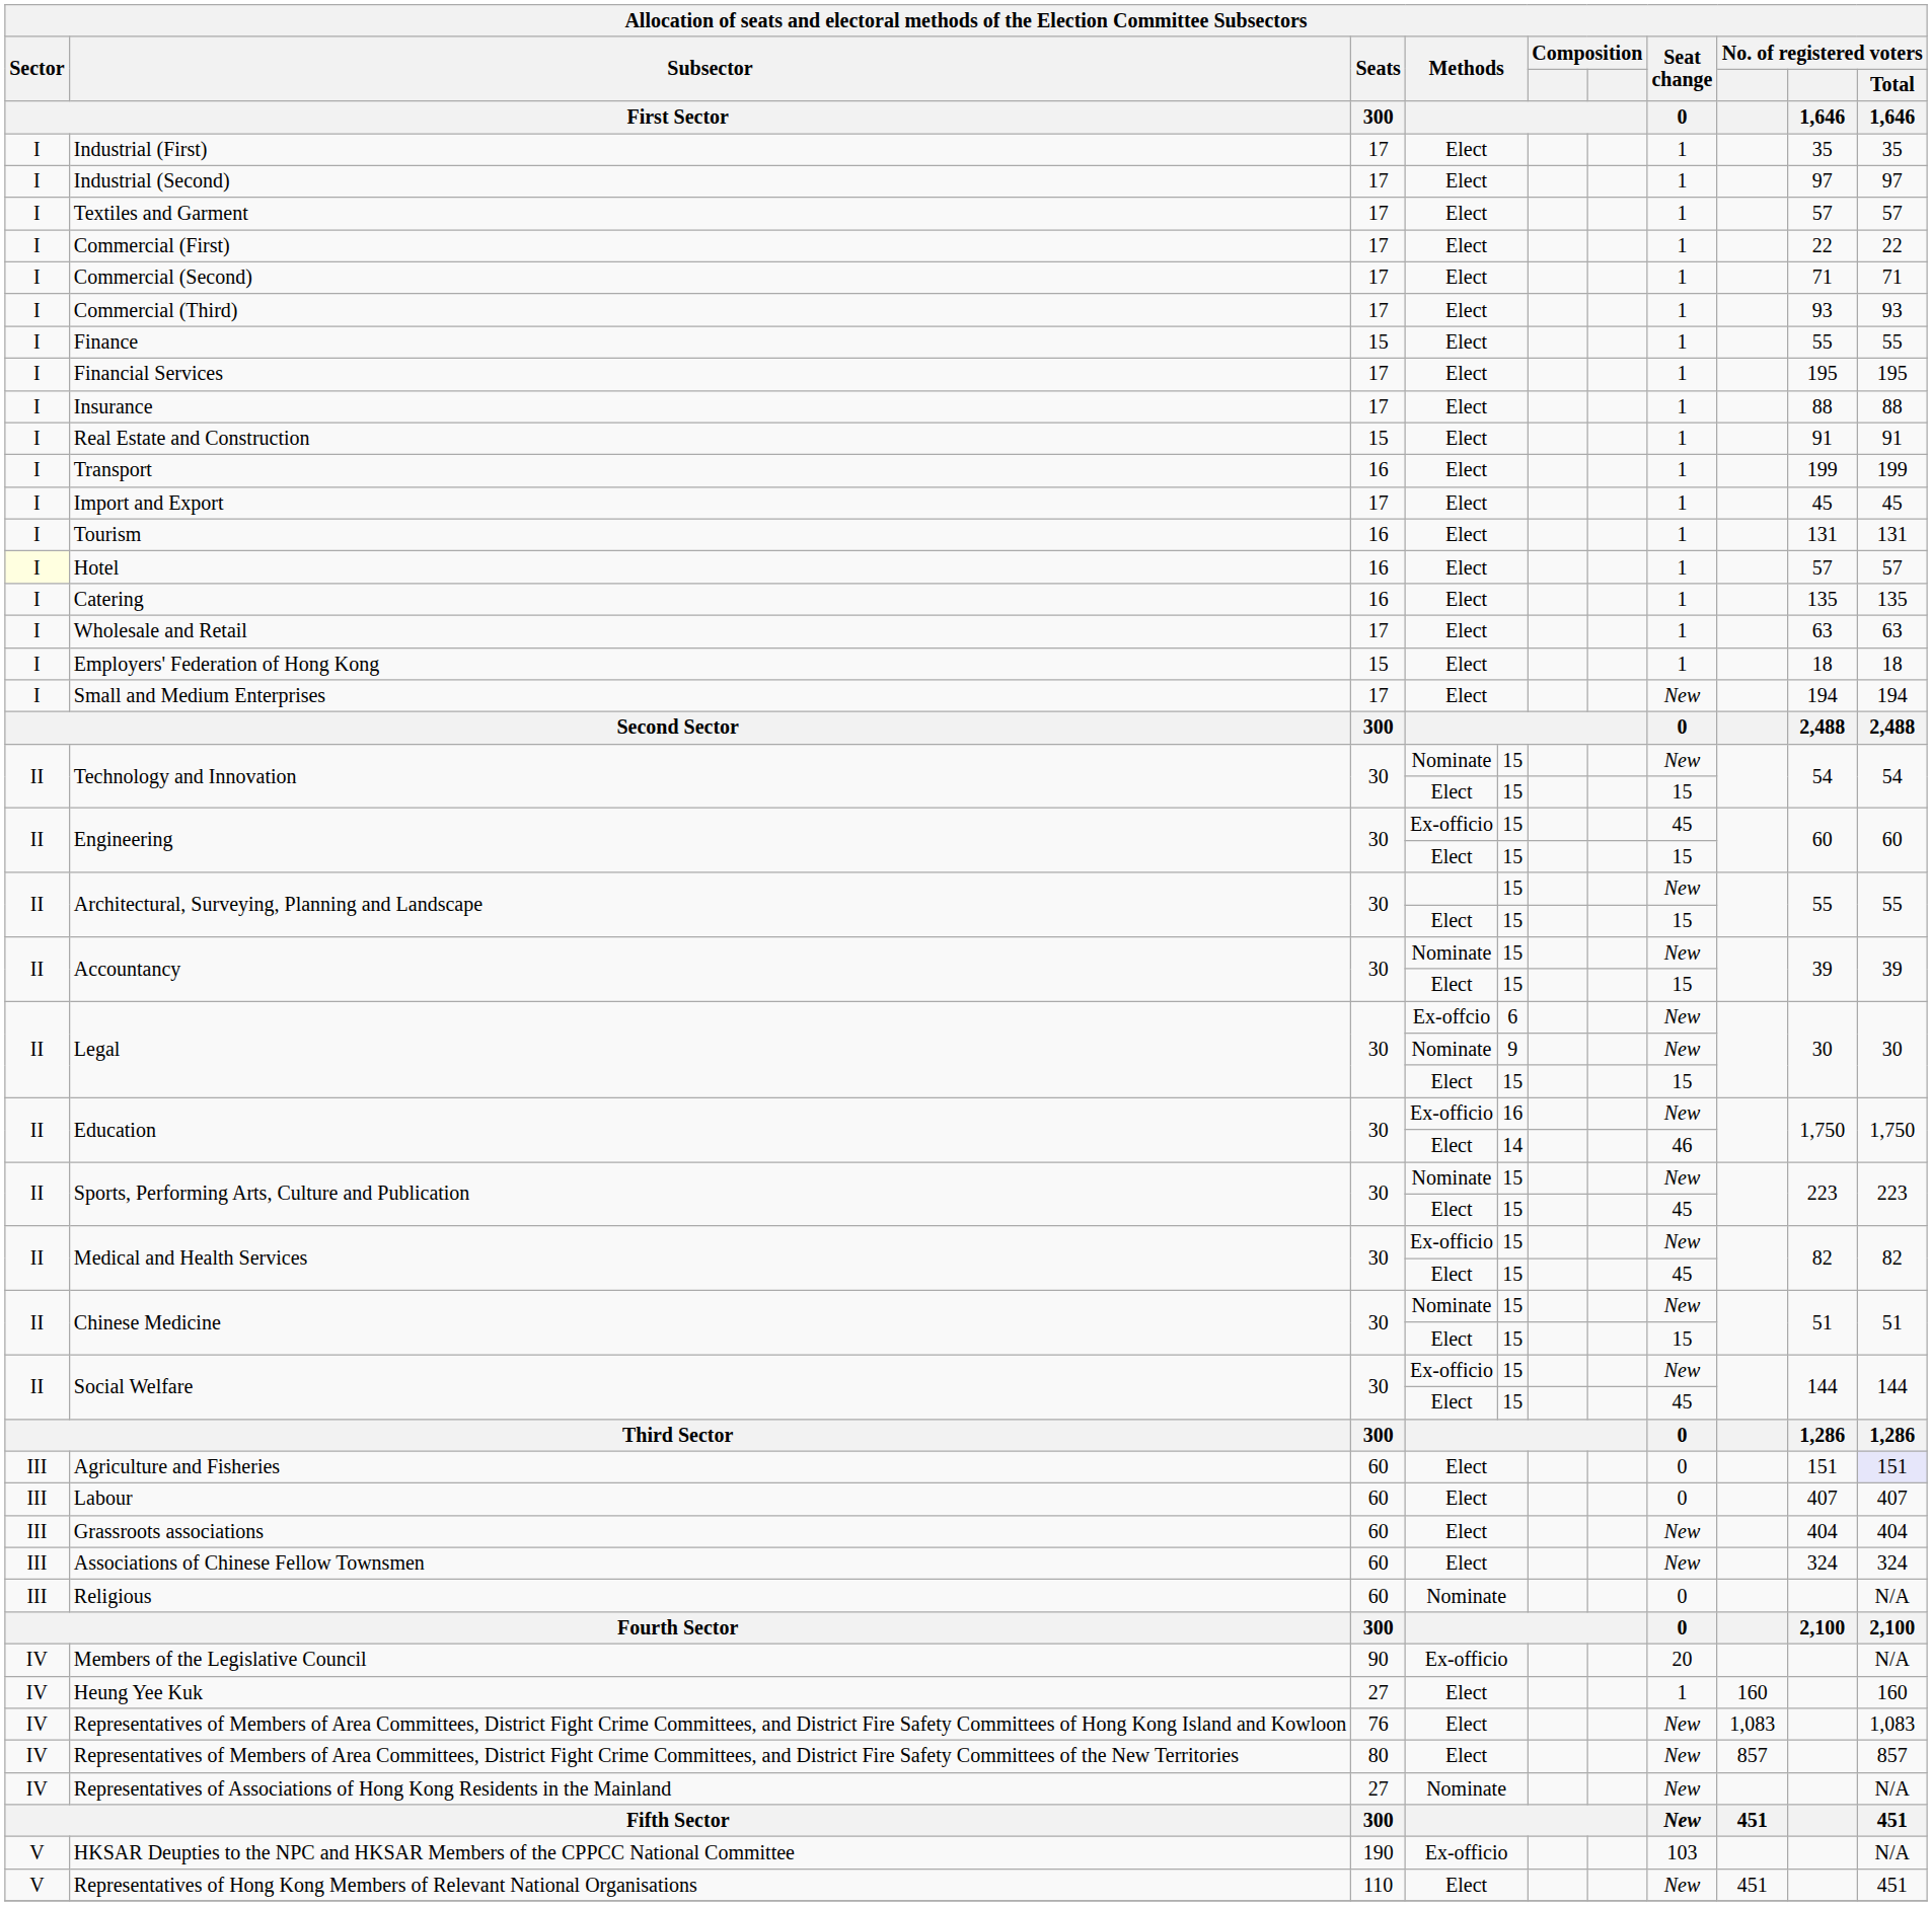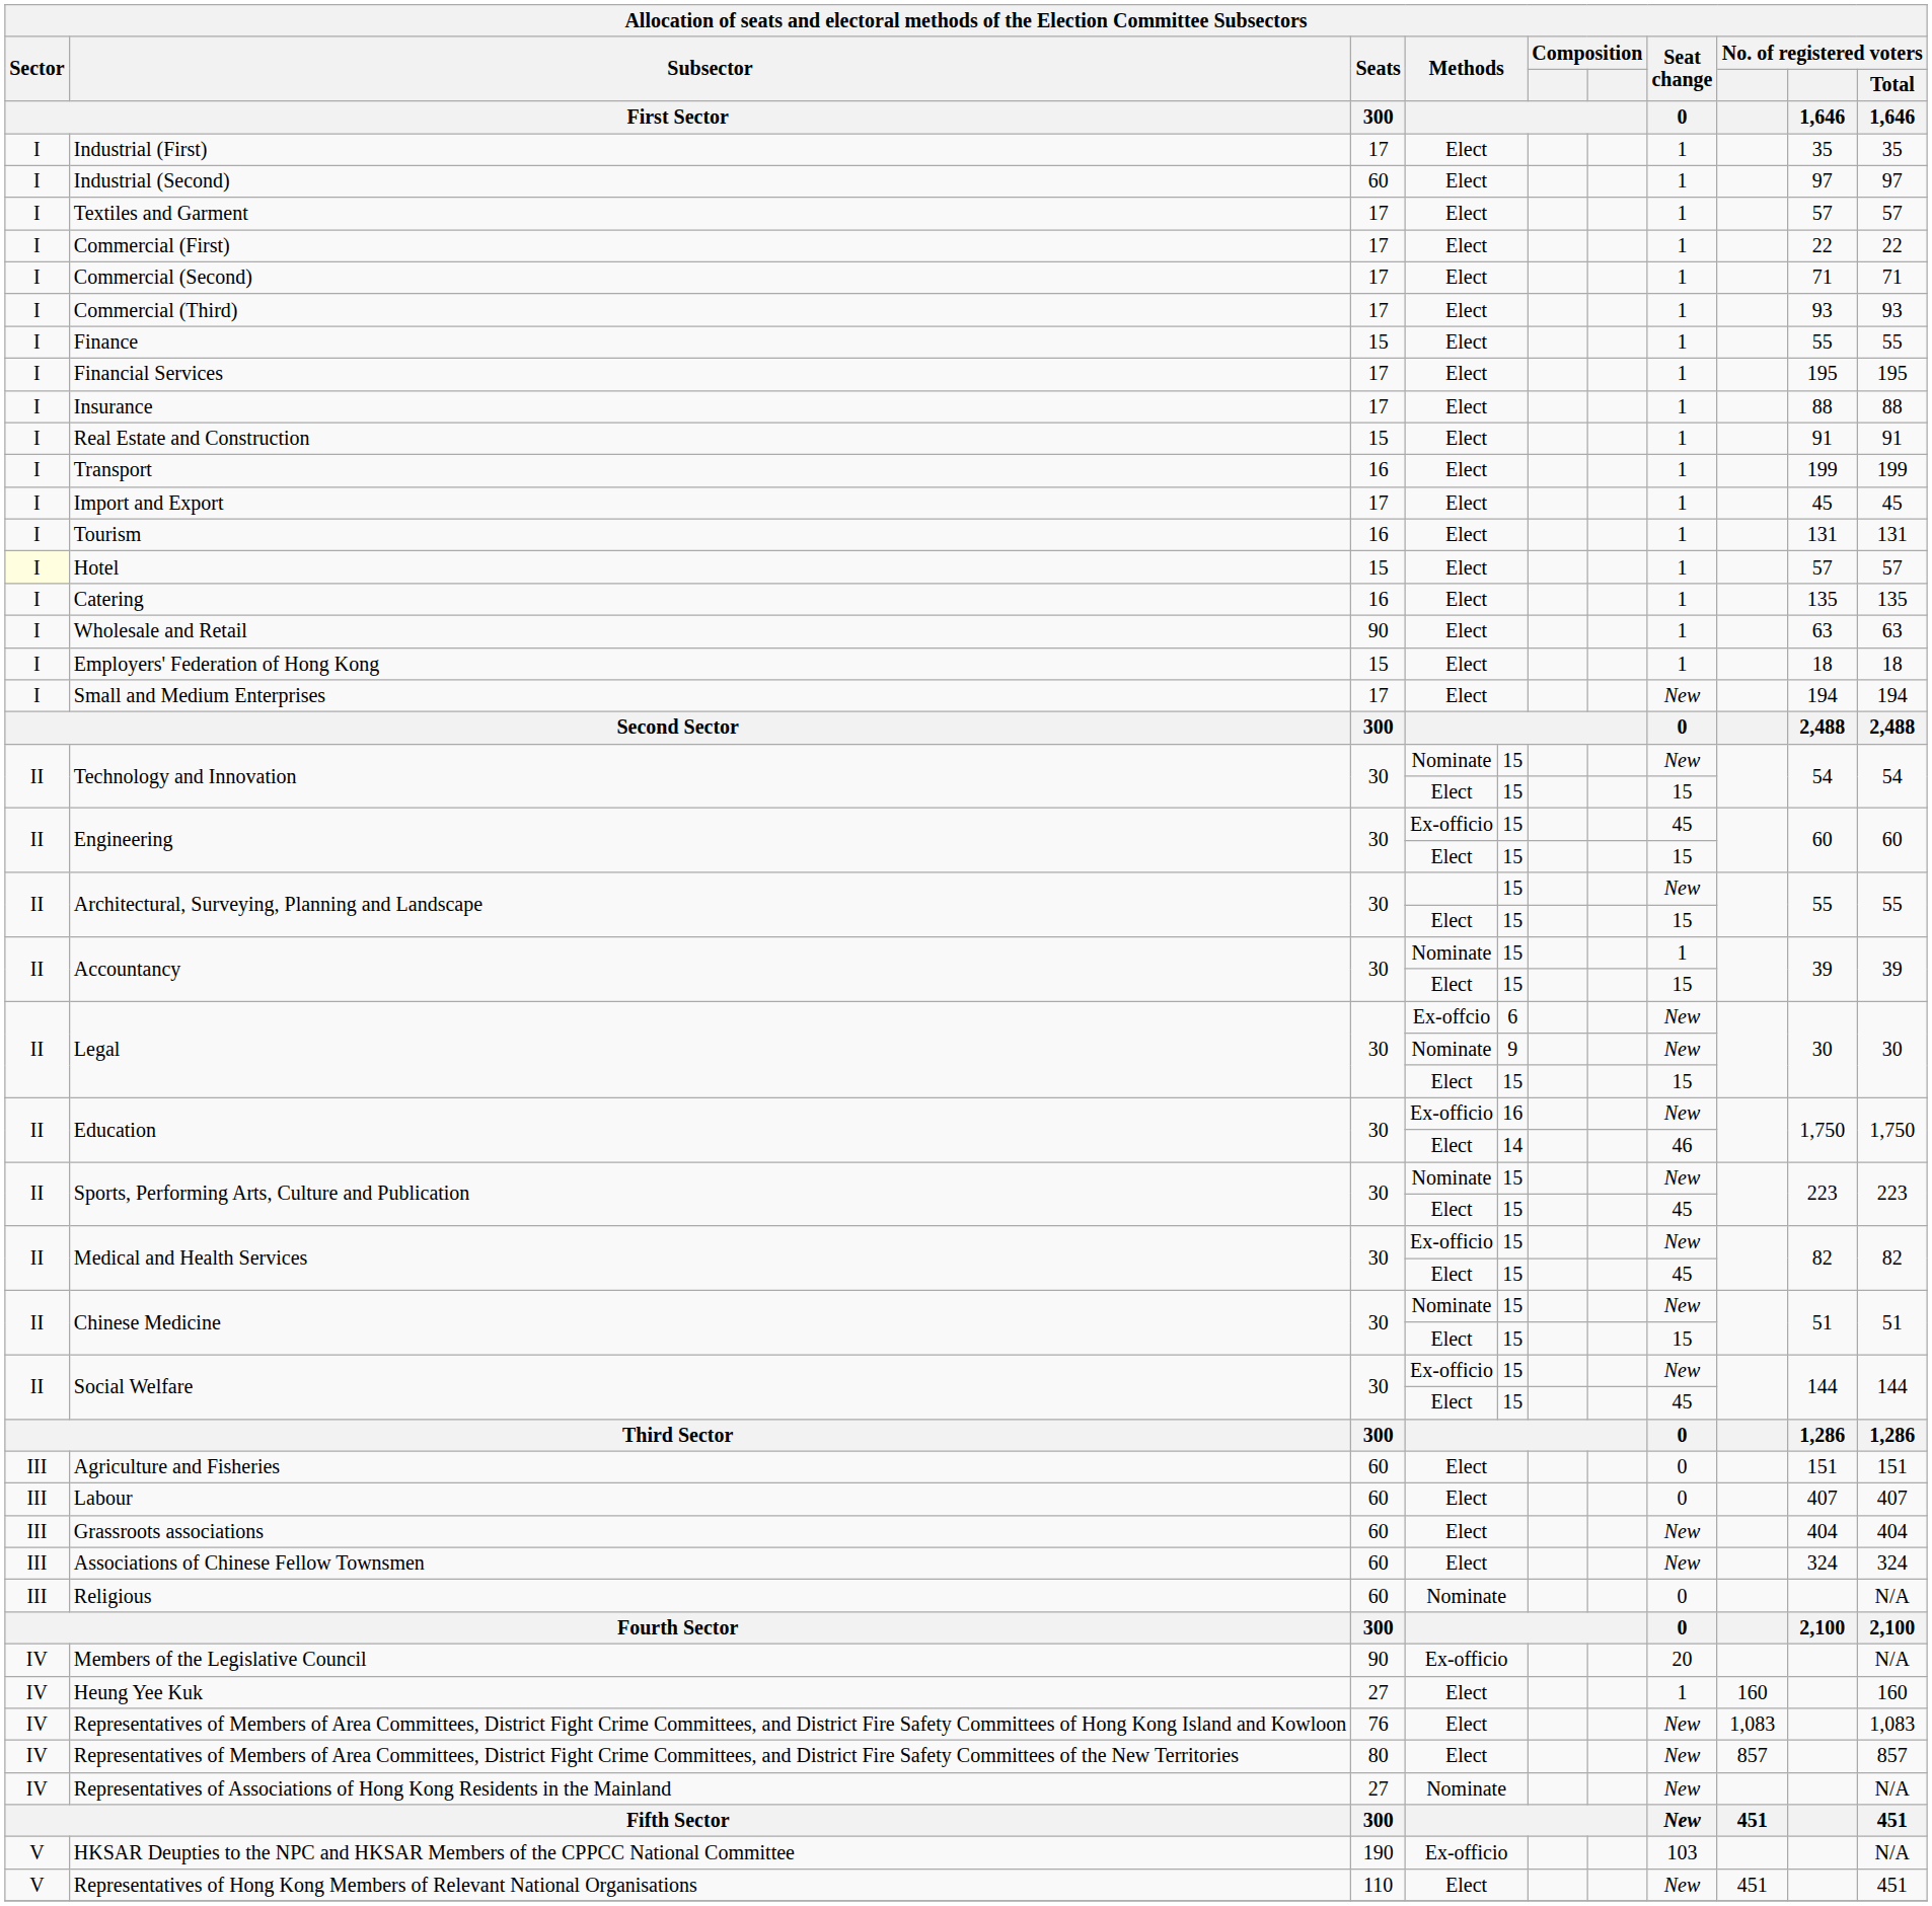Industrial (Second) | Seats / 300: 17 -> 60
Hotel | Seats / 300: 16 -> 15
Wholesale and Retail | Seats / 300: 17 -> 90
Accountancy / Nominate | Seat change / 0: New -> 1
Agriculture and Fisheries | No. of registered voters / Total / 1,646: lavender background -> no background
